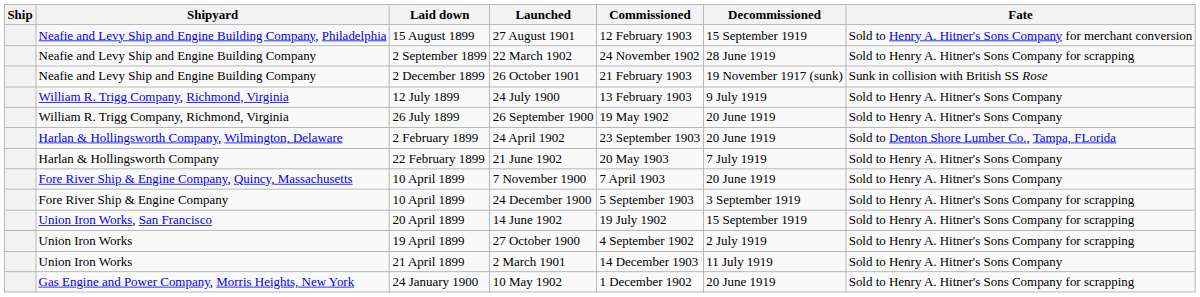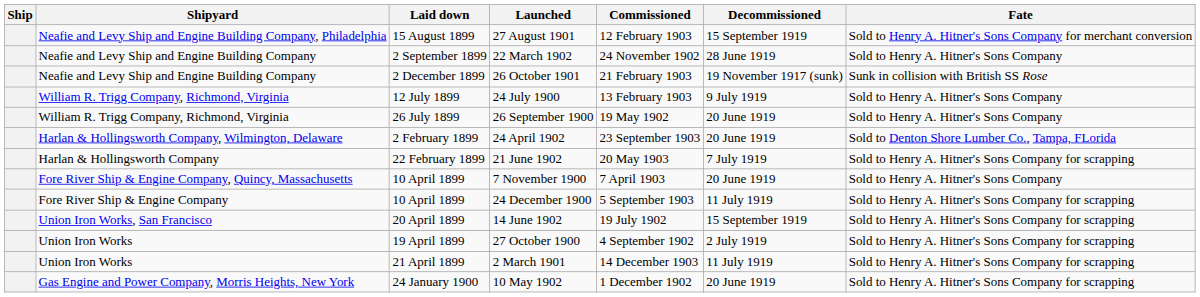22 March 1902 | Fate: Sold to Henry A. Hitner's Sons Company for scrapping -> Sold to Henry A. Hitner's Sons Company
21 June 1902 | Fate: Sold to Henry A. Hitner's Sons Company -> Sold to Henry A. Hitner's Sons Company for scrapping
24 December 1900 | Decommissioned: 3 September 1919 -> 11 July 1919
2 March 1901 | Fate: Sold to Henry A. Hitner's Sons Company -> Sold to Henry A. Hitner's Sons Company for scrapping
